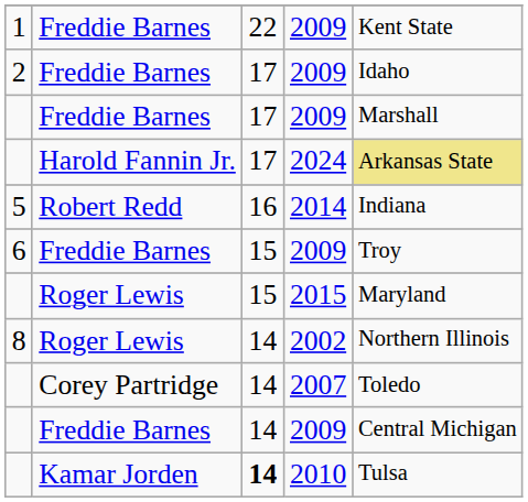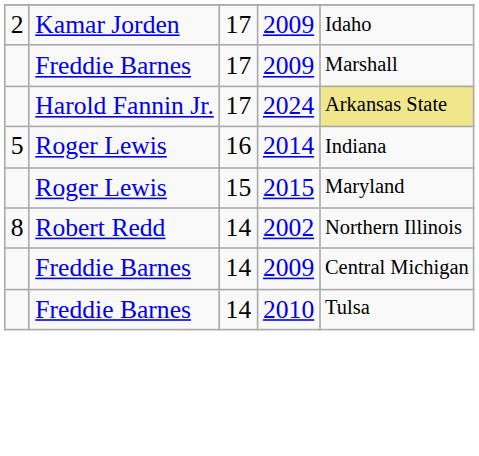- row: 1 | Freddie Barnes | 22 | 2009 | Kent State
2 / 2009 | column 2: Freddie Barnes -> Kamar Jorden
2014 | column 2: Robert Redd -> Roger Lewis
- row: 6 | Freddie Barnes | 15 | 2009 | Troy
2002 | column 2: Roger Lewis -> Robert Redd
- row: Corey Partridge | 14 | 2007 | Toledo
2010 | column 2: Kamar Jorden -> Freddie Barnes
2010 | column 3: bold -> normal
